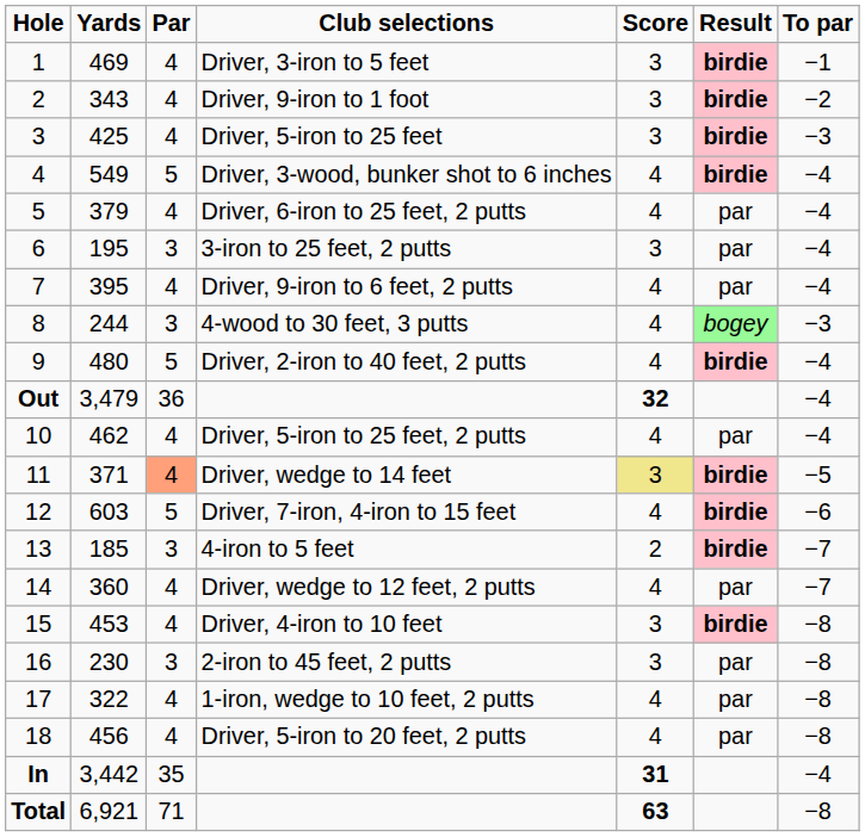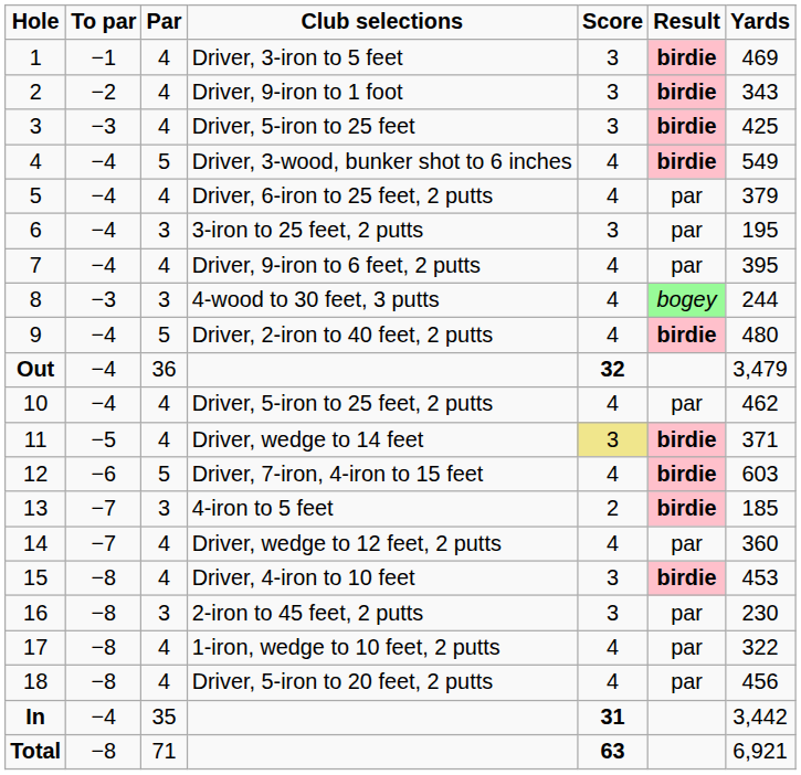columns swapped: Yards <-> To par
Driver, wedge to 14 feet | Par: lightsalmon background -> no background
